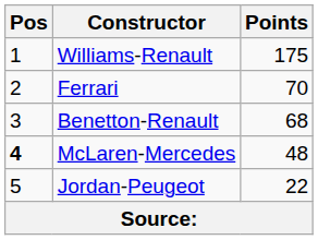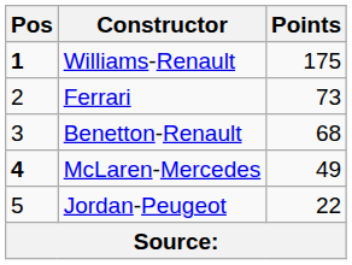Williams-Renault | Pos: normal -> bold
Ferrari | Points: 70 -> 73
McLaren-Mercedes | Points: 48 -> 49
